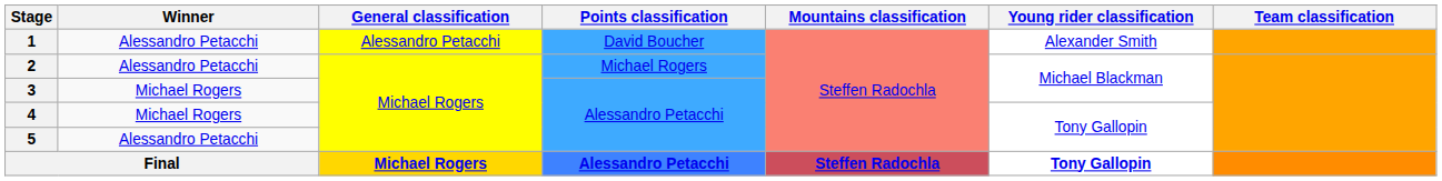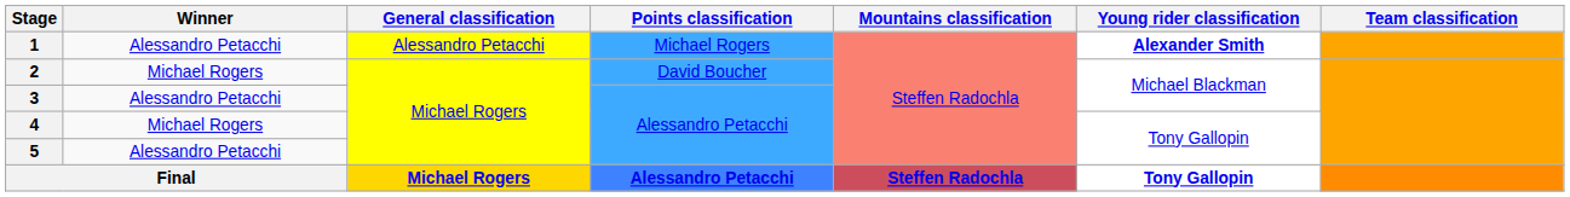1 | Points classification: David Boucher -> Michael Rogers
1 | Young rider classification: normal -> bold
2 | Winner: Alessandro Petacchi -> Michael Rogers
2 | Points classification: Michael Rogers -> David Boucher
3 | Winner: Michael Rogers -> Alessandro Petacchi
